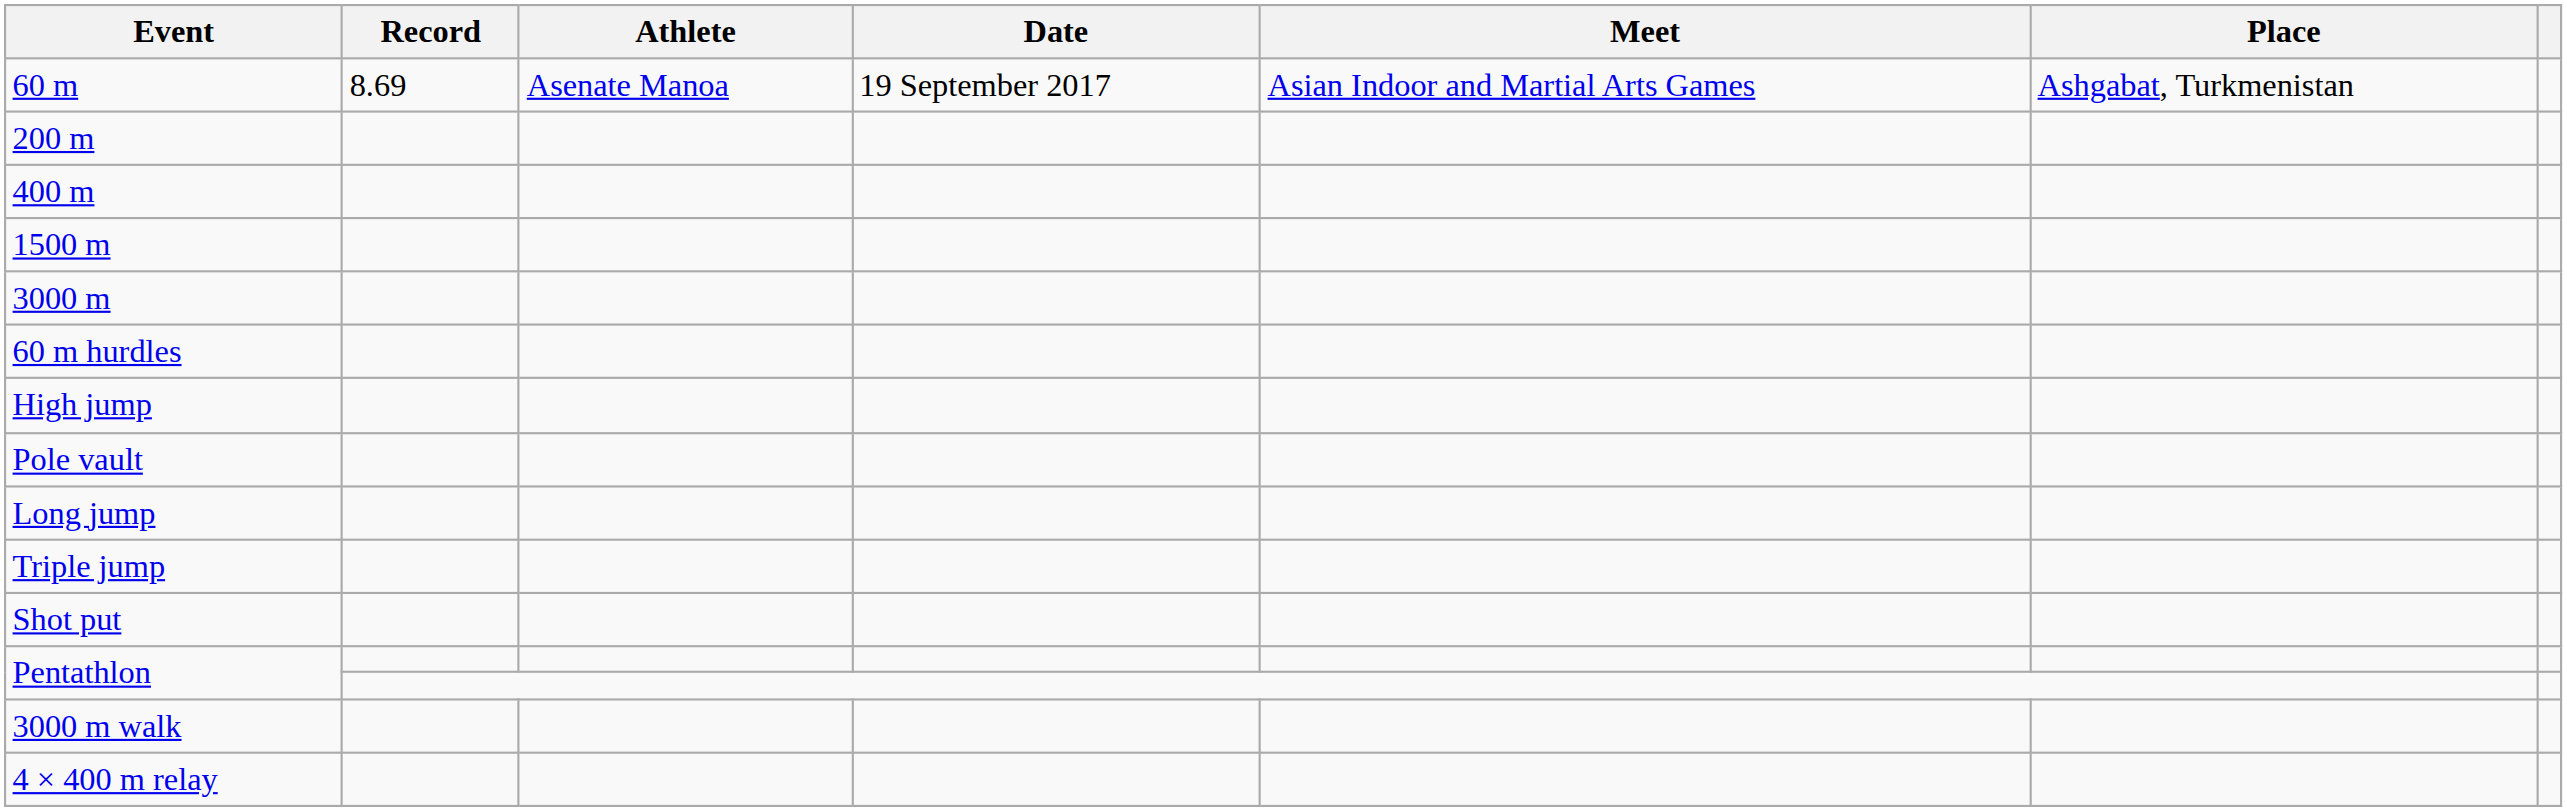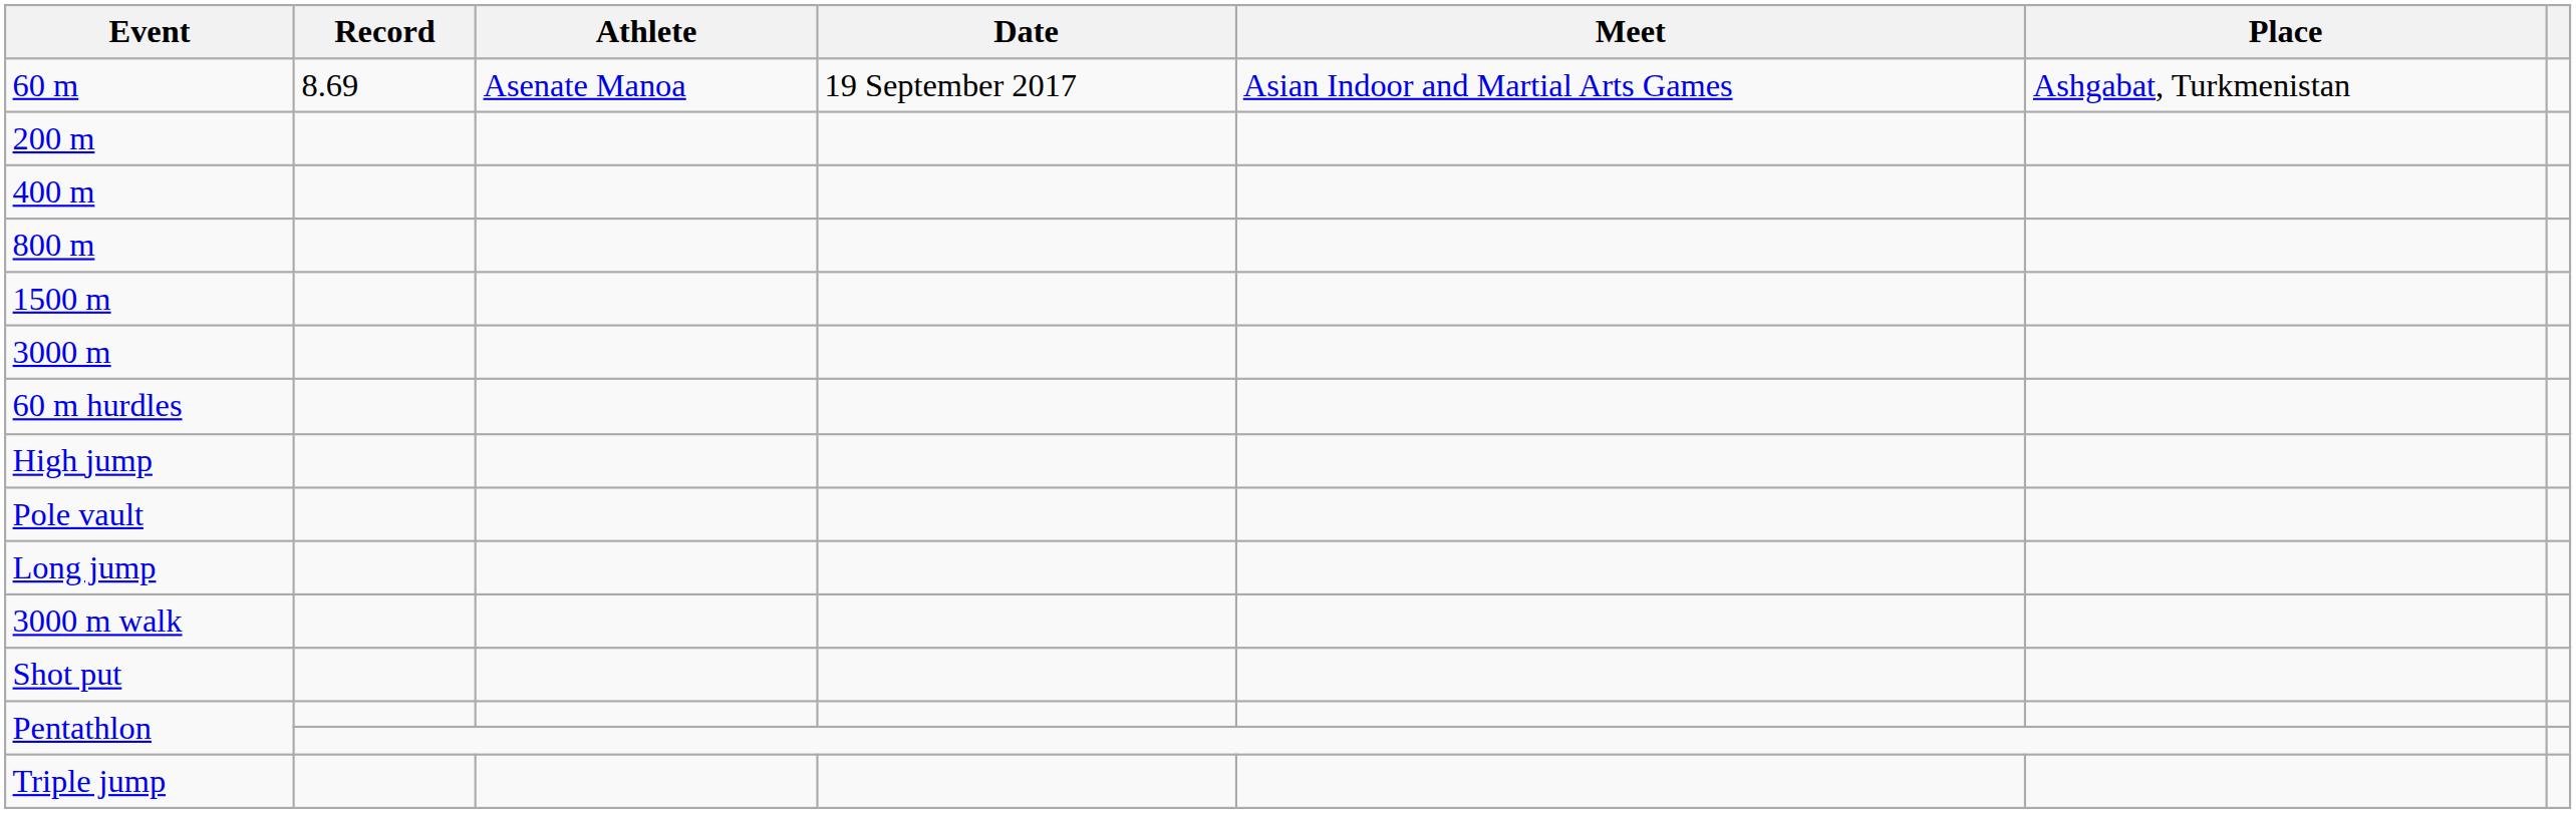+ row: 800 m
rows swapped: Triple jump <-> 3000 m walk
- row: 4 × 400 m relay
